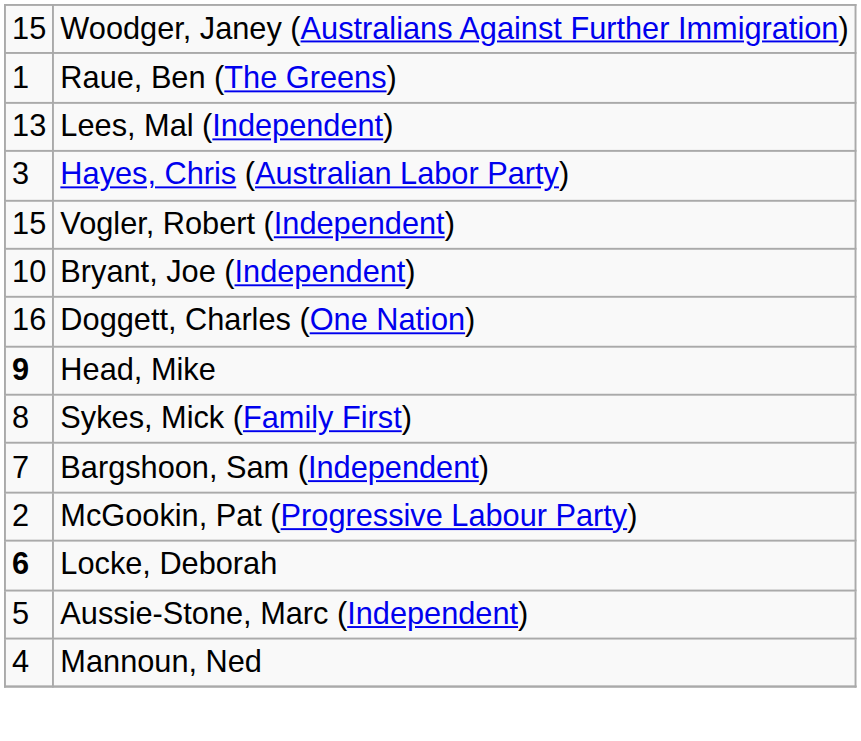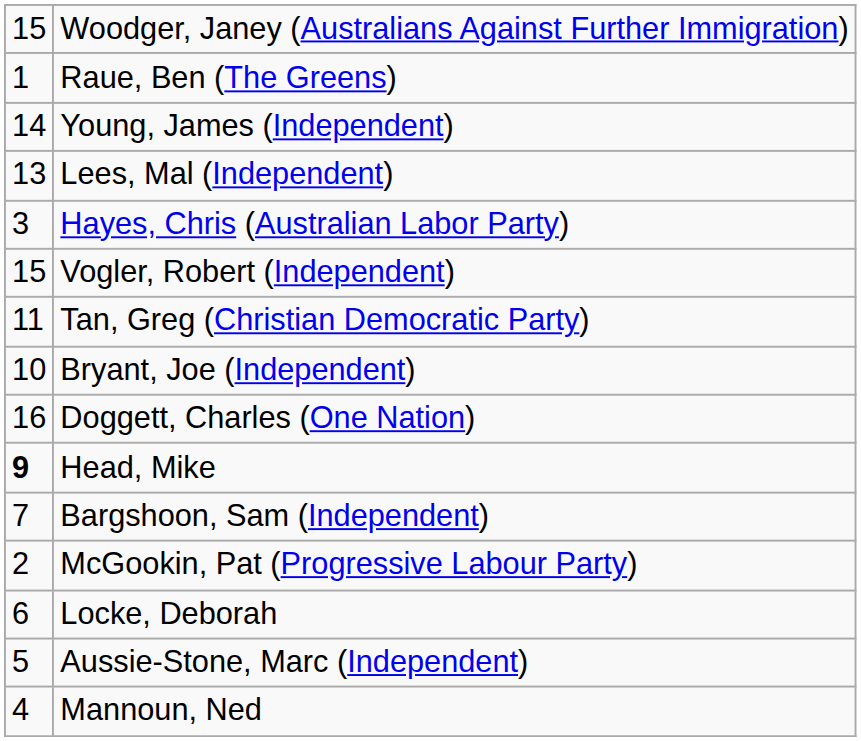+ row: 14 | Young, James (Independent)
+ row: 11 | Tan, Greg (Christian Democratic Party)
- row: 8 | Sykes, Mick (Family First)
Locke, Deborah | column 1: bold -> normal
